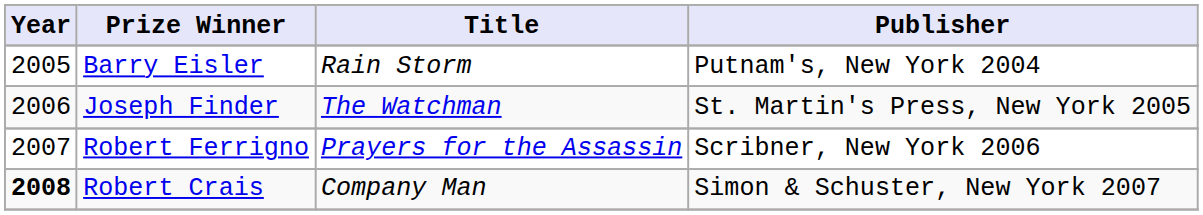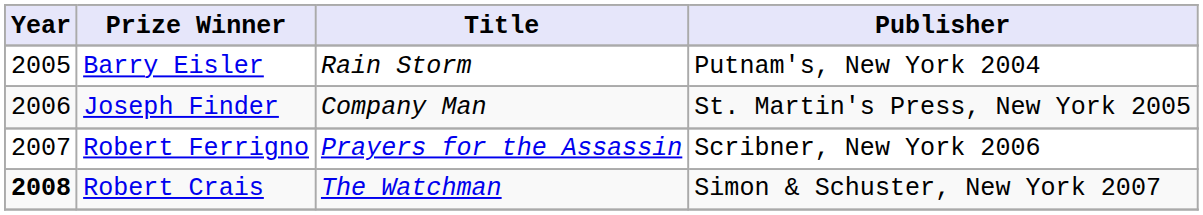Joseph Finder | Title: The Watchman -> Company Man
Robert Crais | Title: Company Man -> The Watchman
